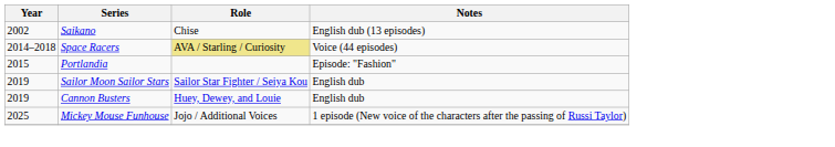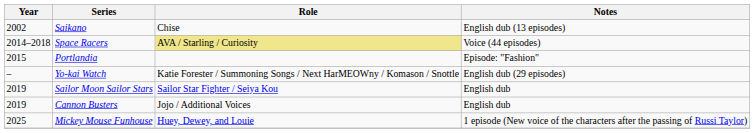+ row: – | Yo-kai Watch | Katie Forester / Summoning Songs / Next HarMEOWny / Komason / Snottle | English dub (29 episodes)
Cannon Busters | Role: Huey, Dewey, and Louie -> Jojo / Additional Voices
Mickey Mouse Funhouse | Role: Jojo / Additional Voices -> Huey, Dewey, and Louie
